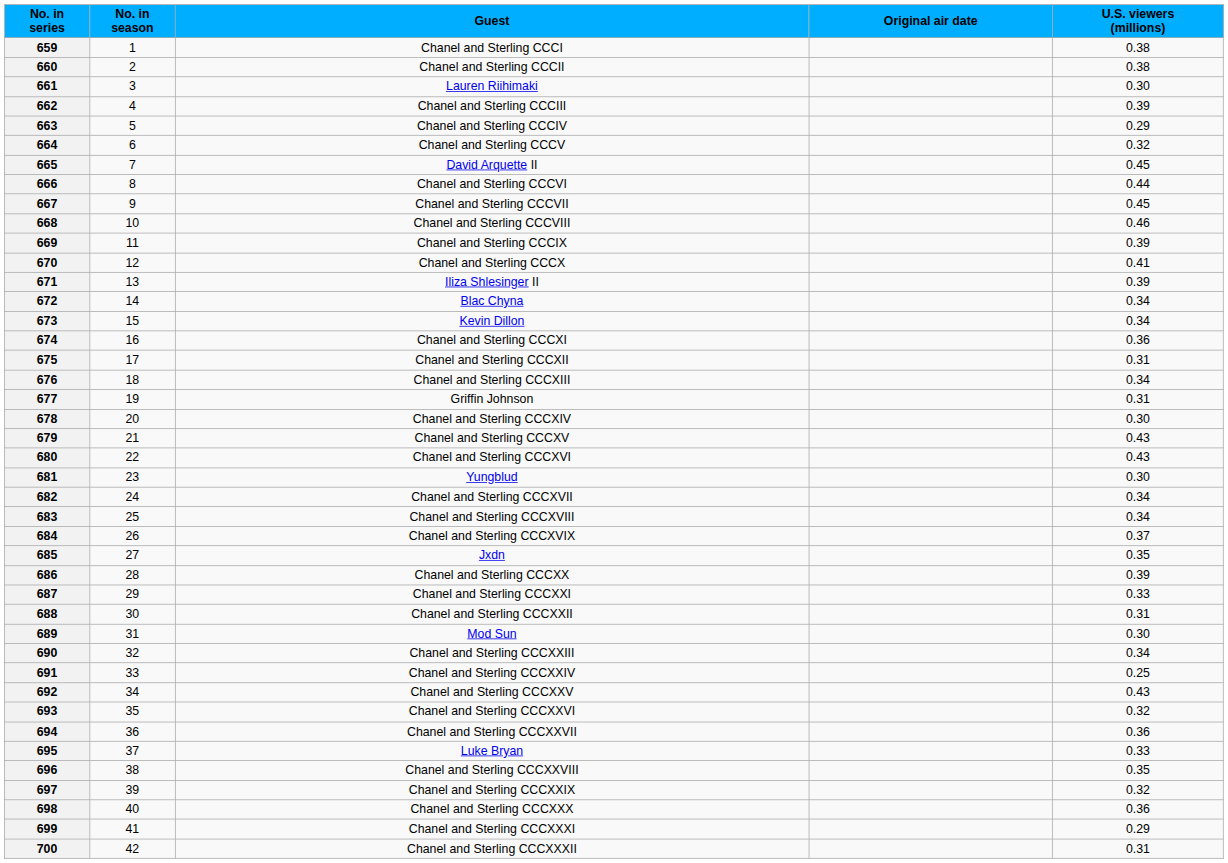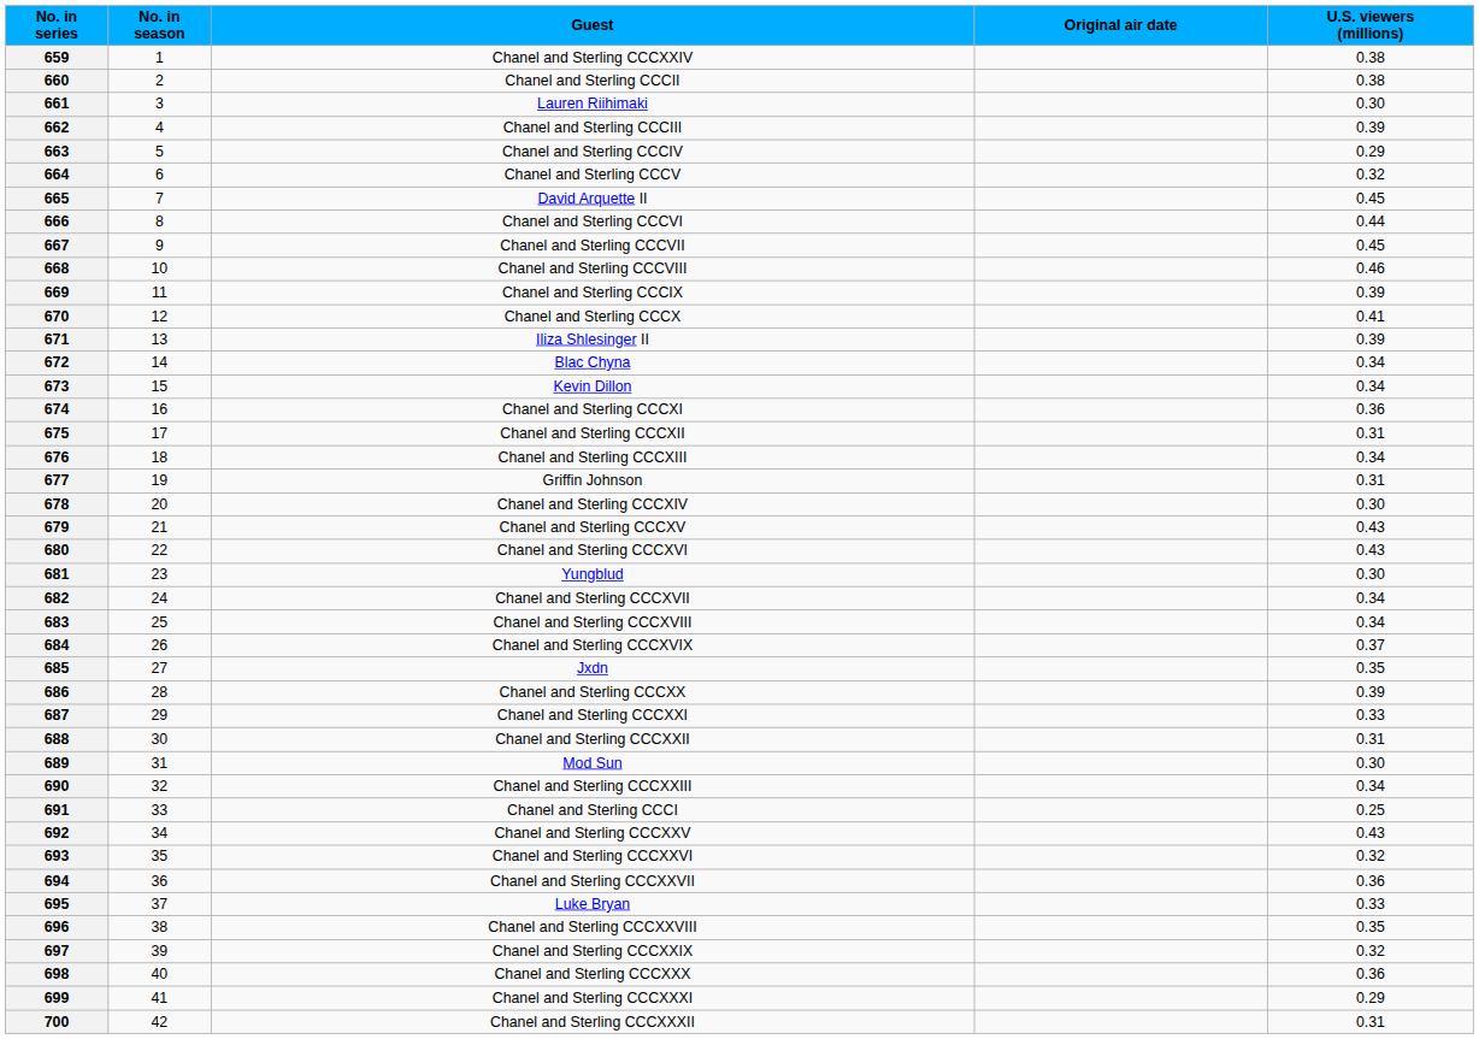659 | Guest: Chanel and Sterling CCCI -> Chanel and Sterling CCCXXIV
691 | Guest: Chanel and Sterling CCCXXIV -> Chanel and Sterling CCCI
